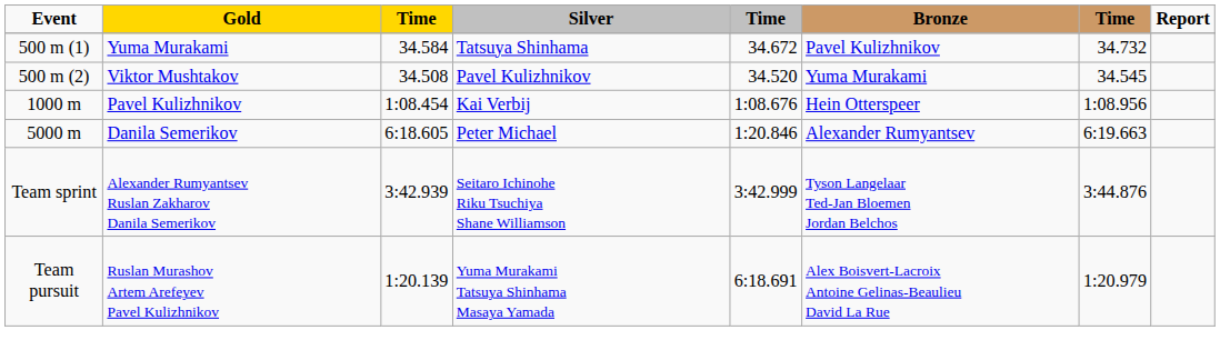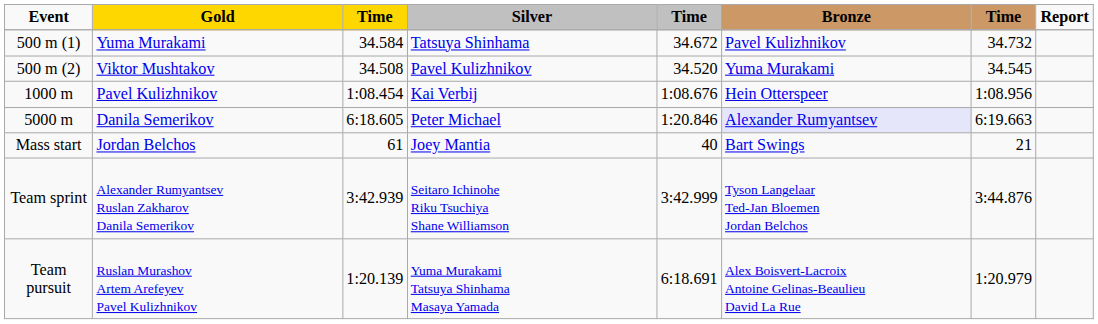Danila Semerikov | Bronze: no background -> lavender background
+ row: Mass start | Jordan Belchos | 61 | Joey Mantia | 40 | Bart Swings | 21
